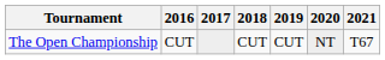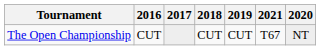columns swapped: 2020 <-> 2021
